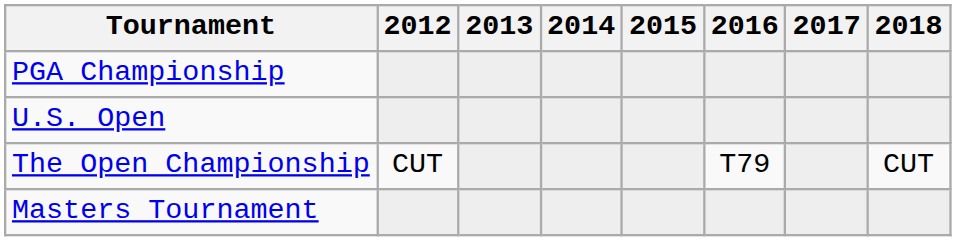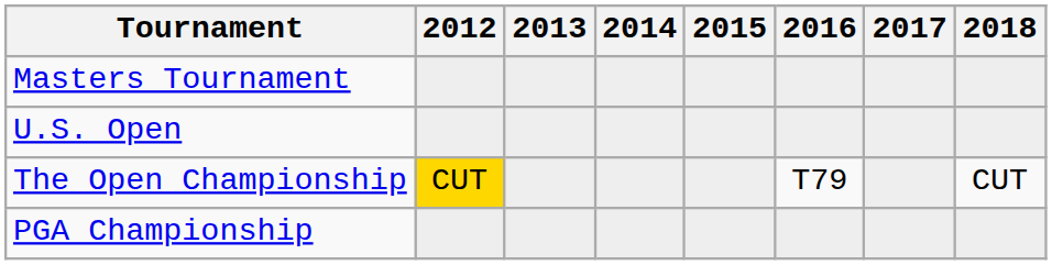rows swapped: Masters Tournament <-> PGA Championship
The Open Championship | 2012: no background -> gold background
